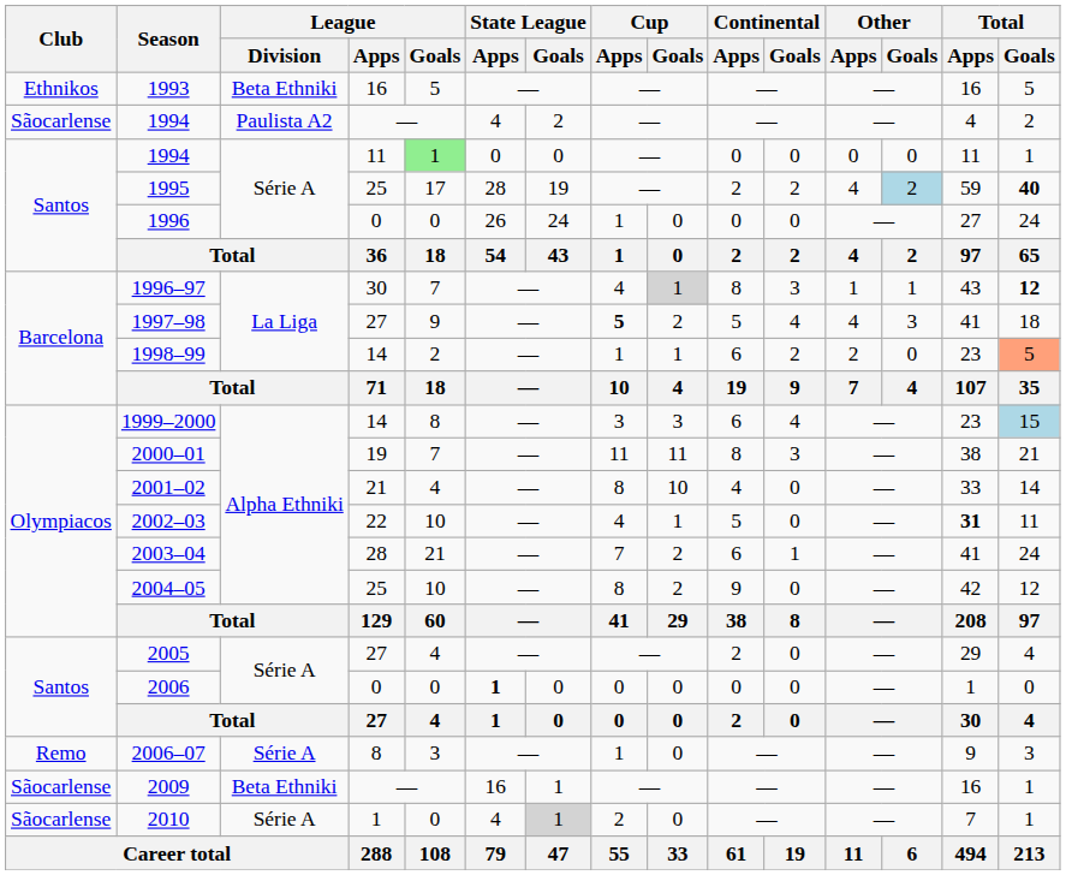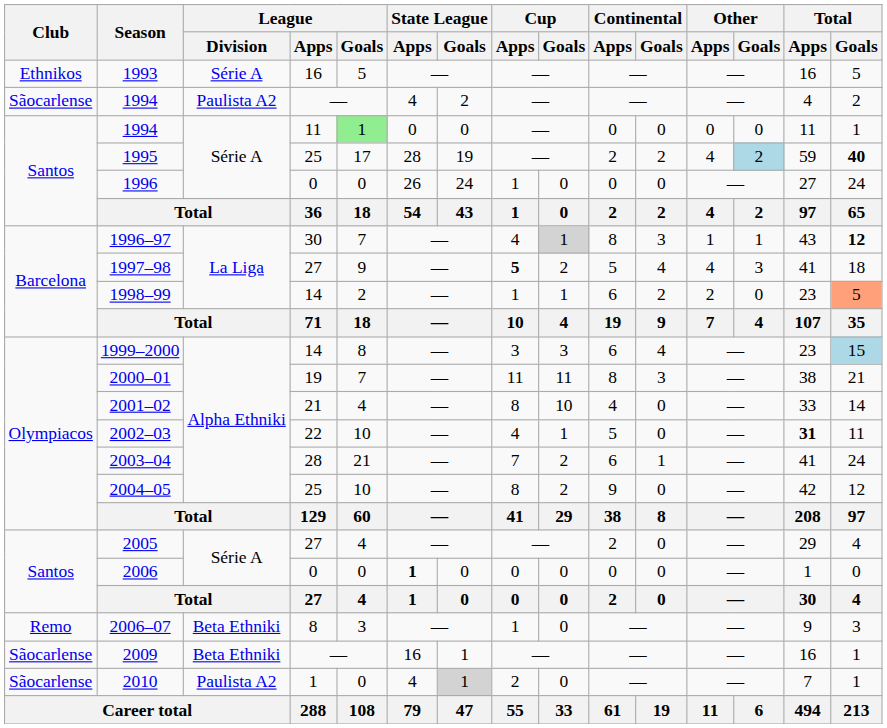1993 | League / Division: Beta Ethniki -> Série A
2006–07 | League / Division: Série A -> Beta Ethniki
2010 | League / Division: Série A -> Paulista A2
